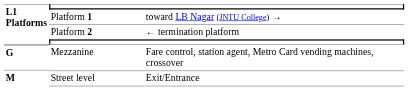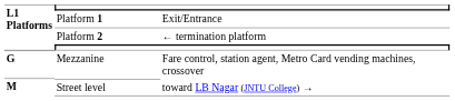Platform 1 | column 3: toward LB Nagar (JNTU College) → -> Exit/Entrance
Street level | column 3: Exit/Entrance -> toward LB Nagar (JNTU College) →
